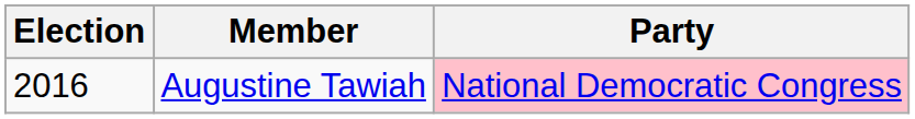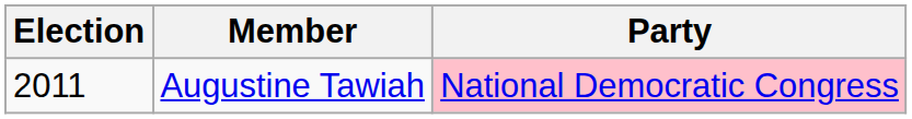Augustine Tawiah | Election: 2016 -> 2011
